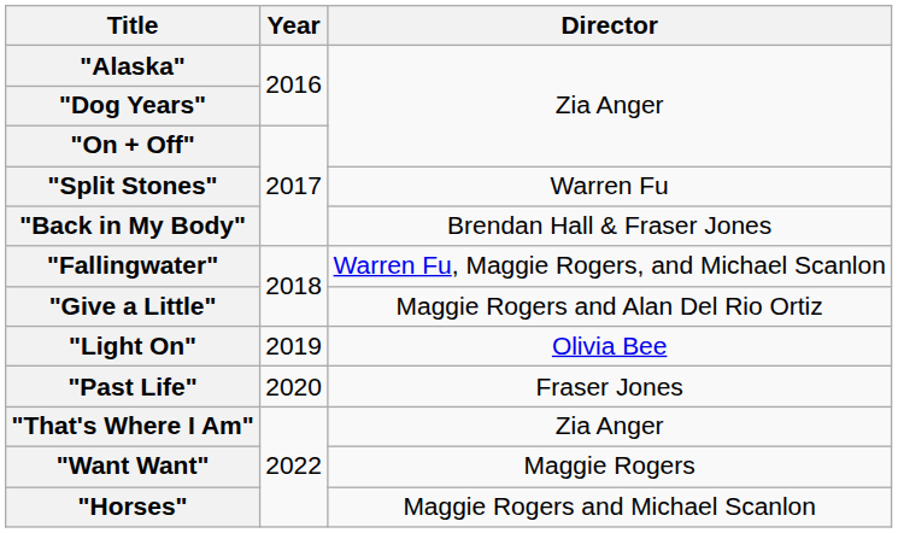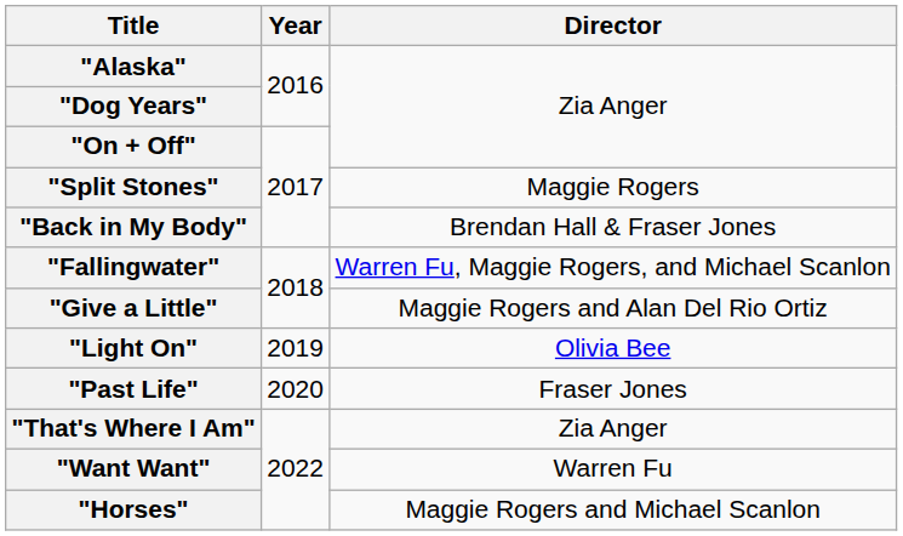"Split Stones" | Director: Warren Fu -> Maggie Rogers
"Want Want" | Director: Maggie Rogers -> Warren Fu
